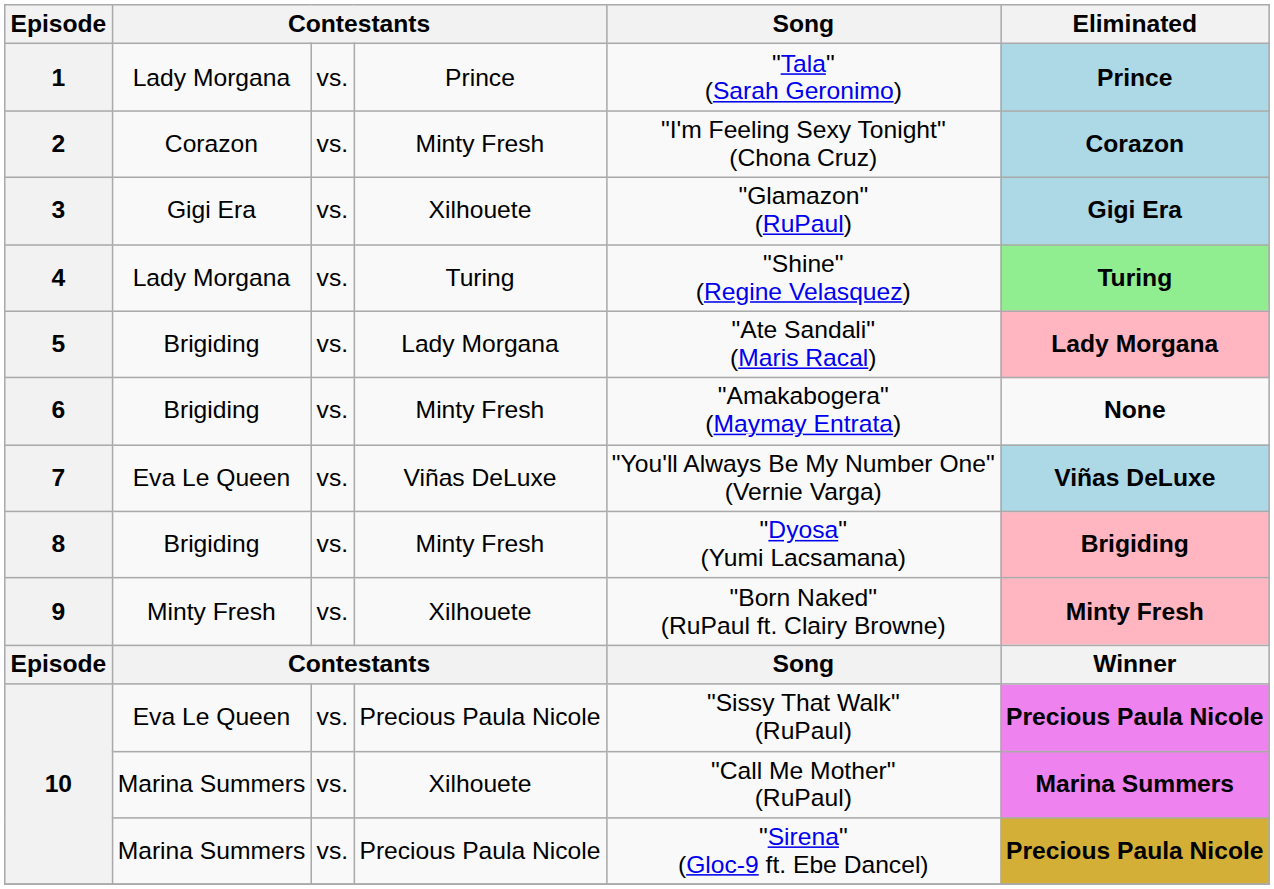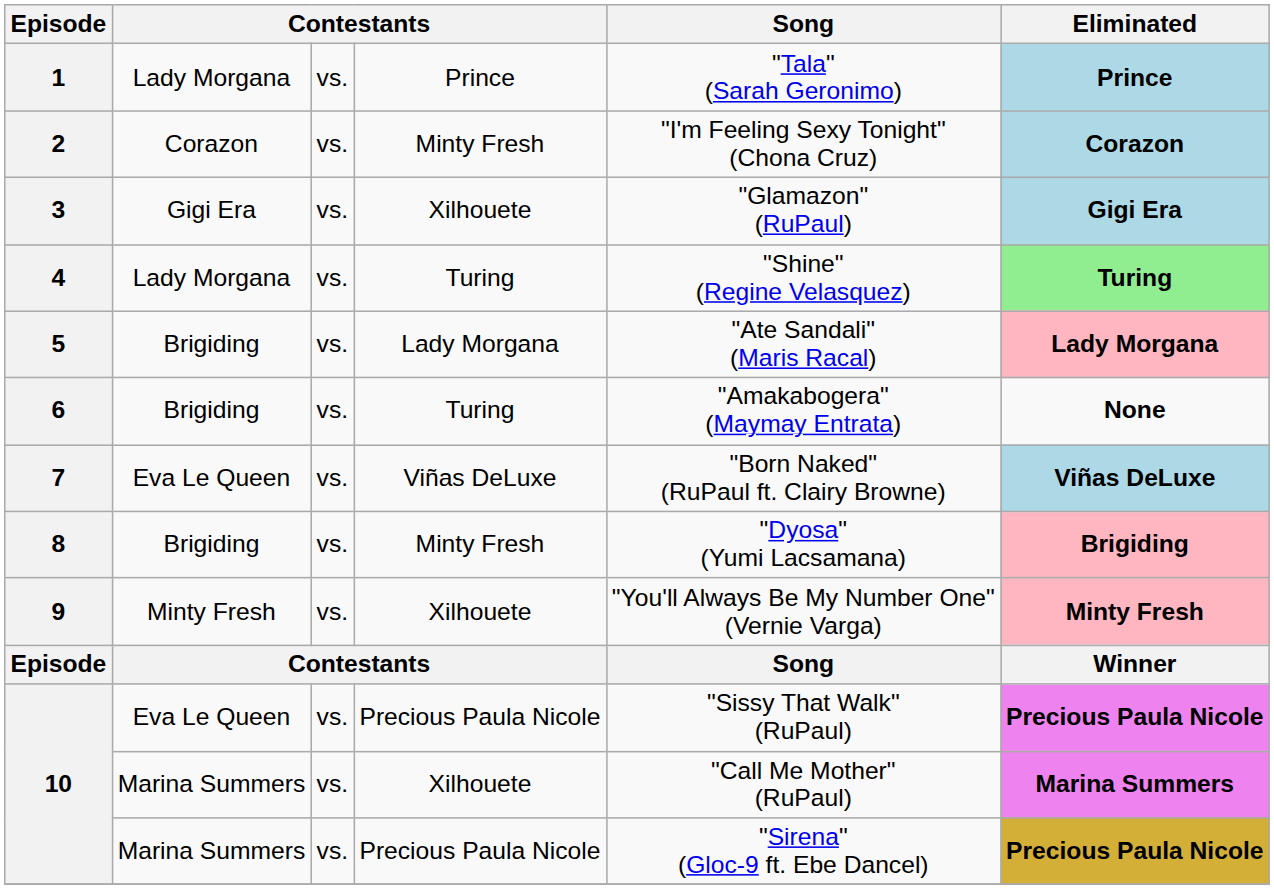6 | column 4: Minty Fresh -> Turing
7 | Song: "You'll Always Be My Number One" (Vernie Varga) -> "Born Naked" (RuPaul ft. Clairy Browne)
9 | Song: "Born Naked" (RuPaul ft. Clairy Browne) -> "You'll Always Be My Number One" (Vernie Varga)
